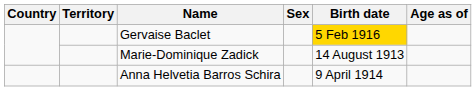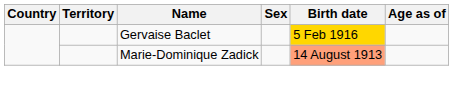Marie-Dominique Zadick | Birth date: no background -> lightsalmon background
- row: Anna Helvetia Barros Schira | 9 April 1914
